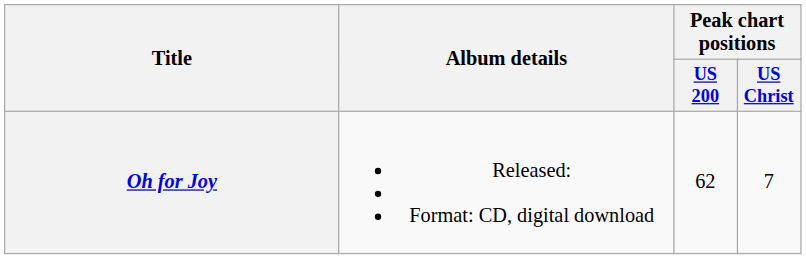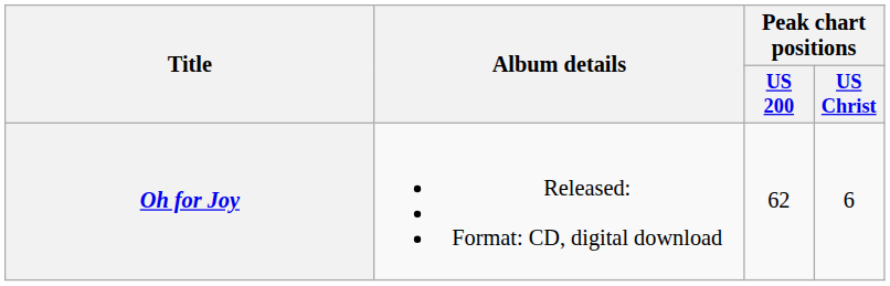Oh for Joy | Peak chart positions / US Christ: 7 -> 6
